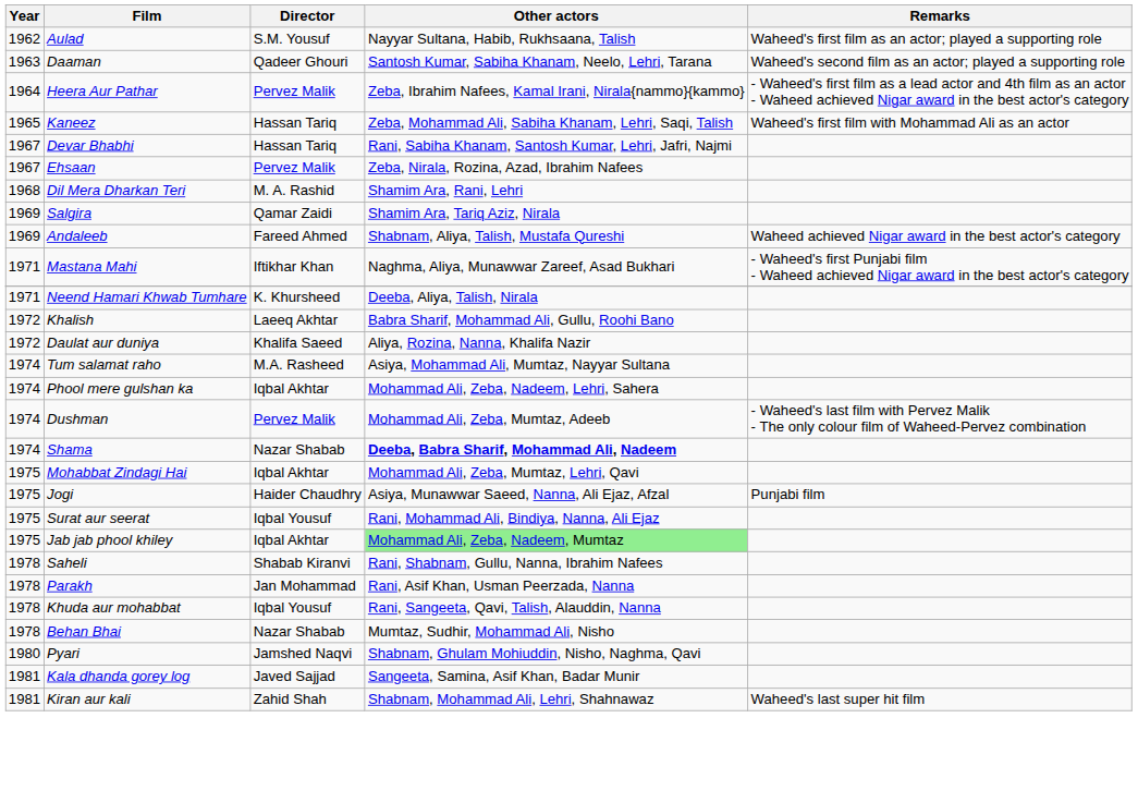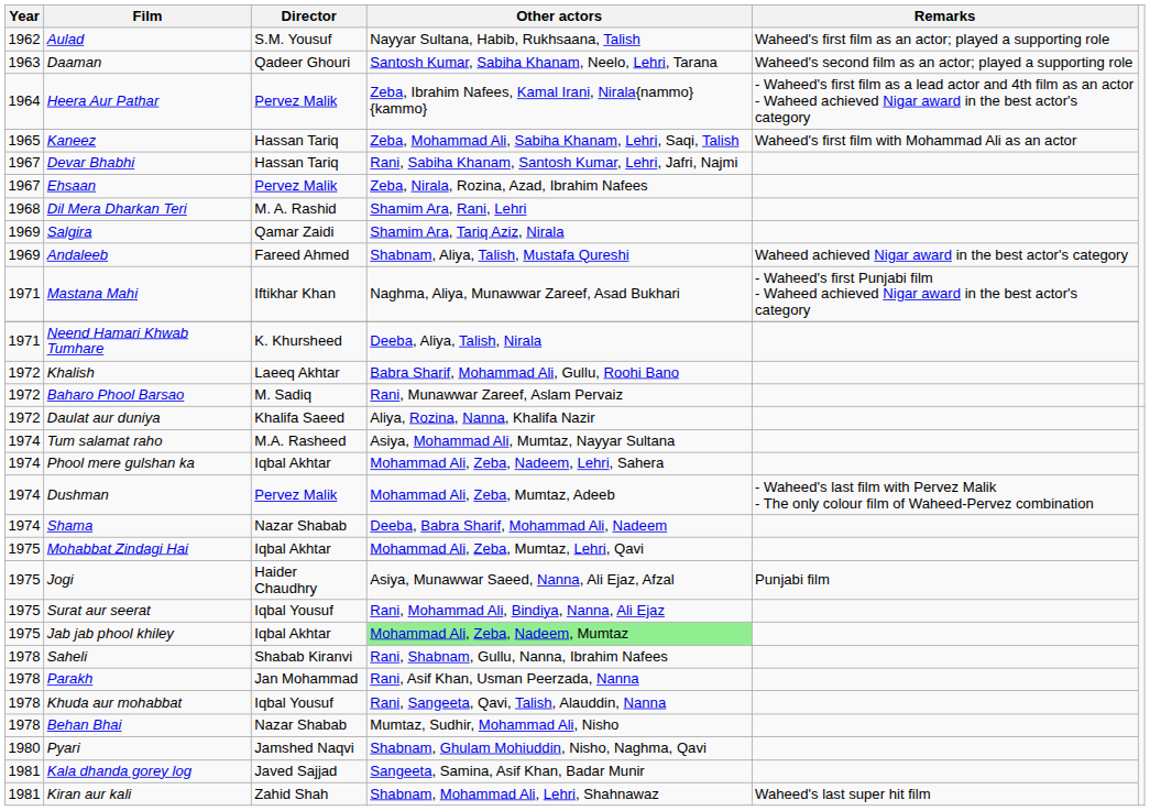+ row: 1972 | Baharo Phool Barsao | M. Sadiq | Rani, Munawwar Zareef, Aslam Pervaiz
Shama | Other actors: bold -> normal
